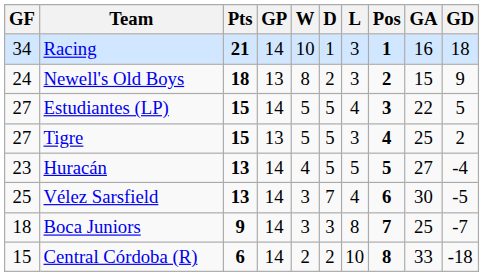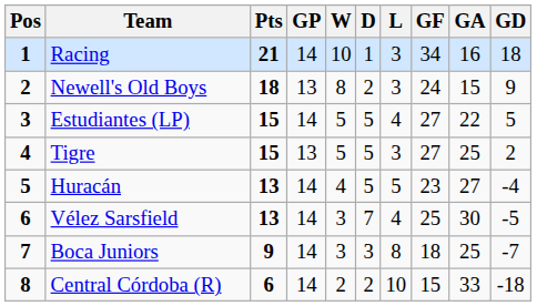columns swapped: Pos <-> GF
